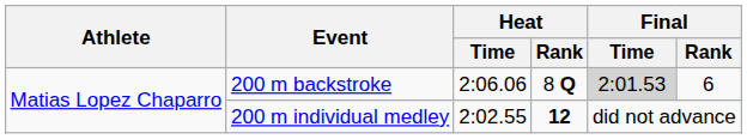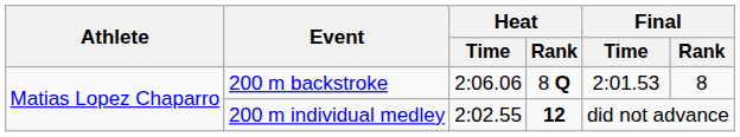200 m backstroke | Final / Time: lightgrey background -> no background
200 m backstroke | Final / Rank: 6 -> 8
